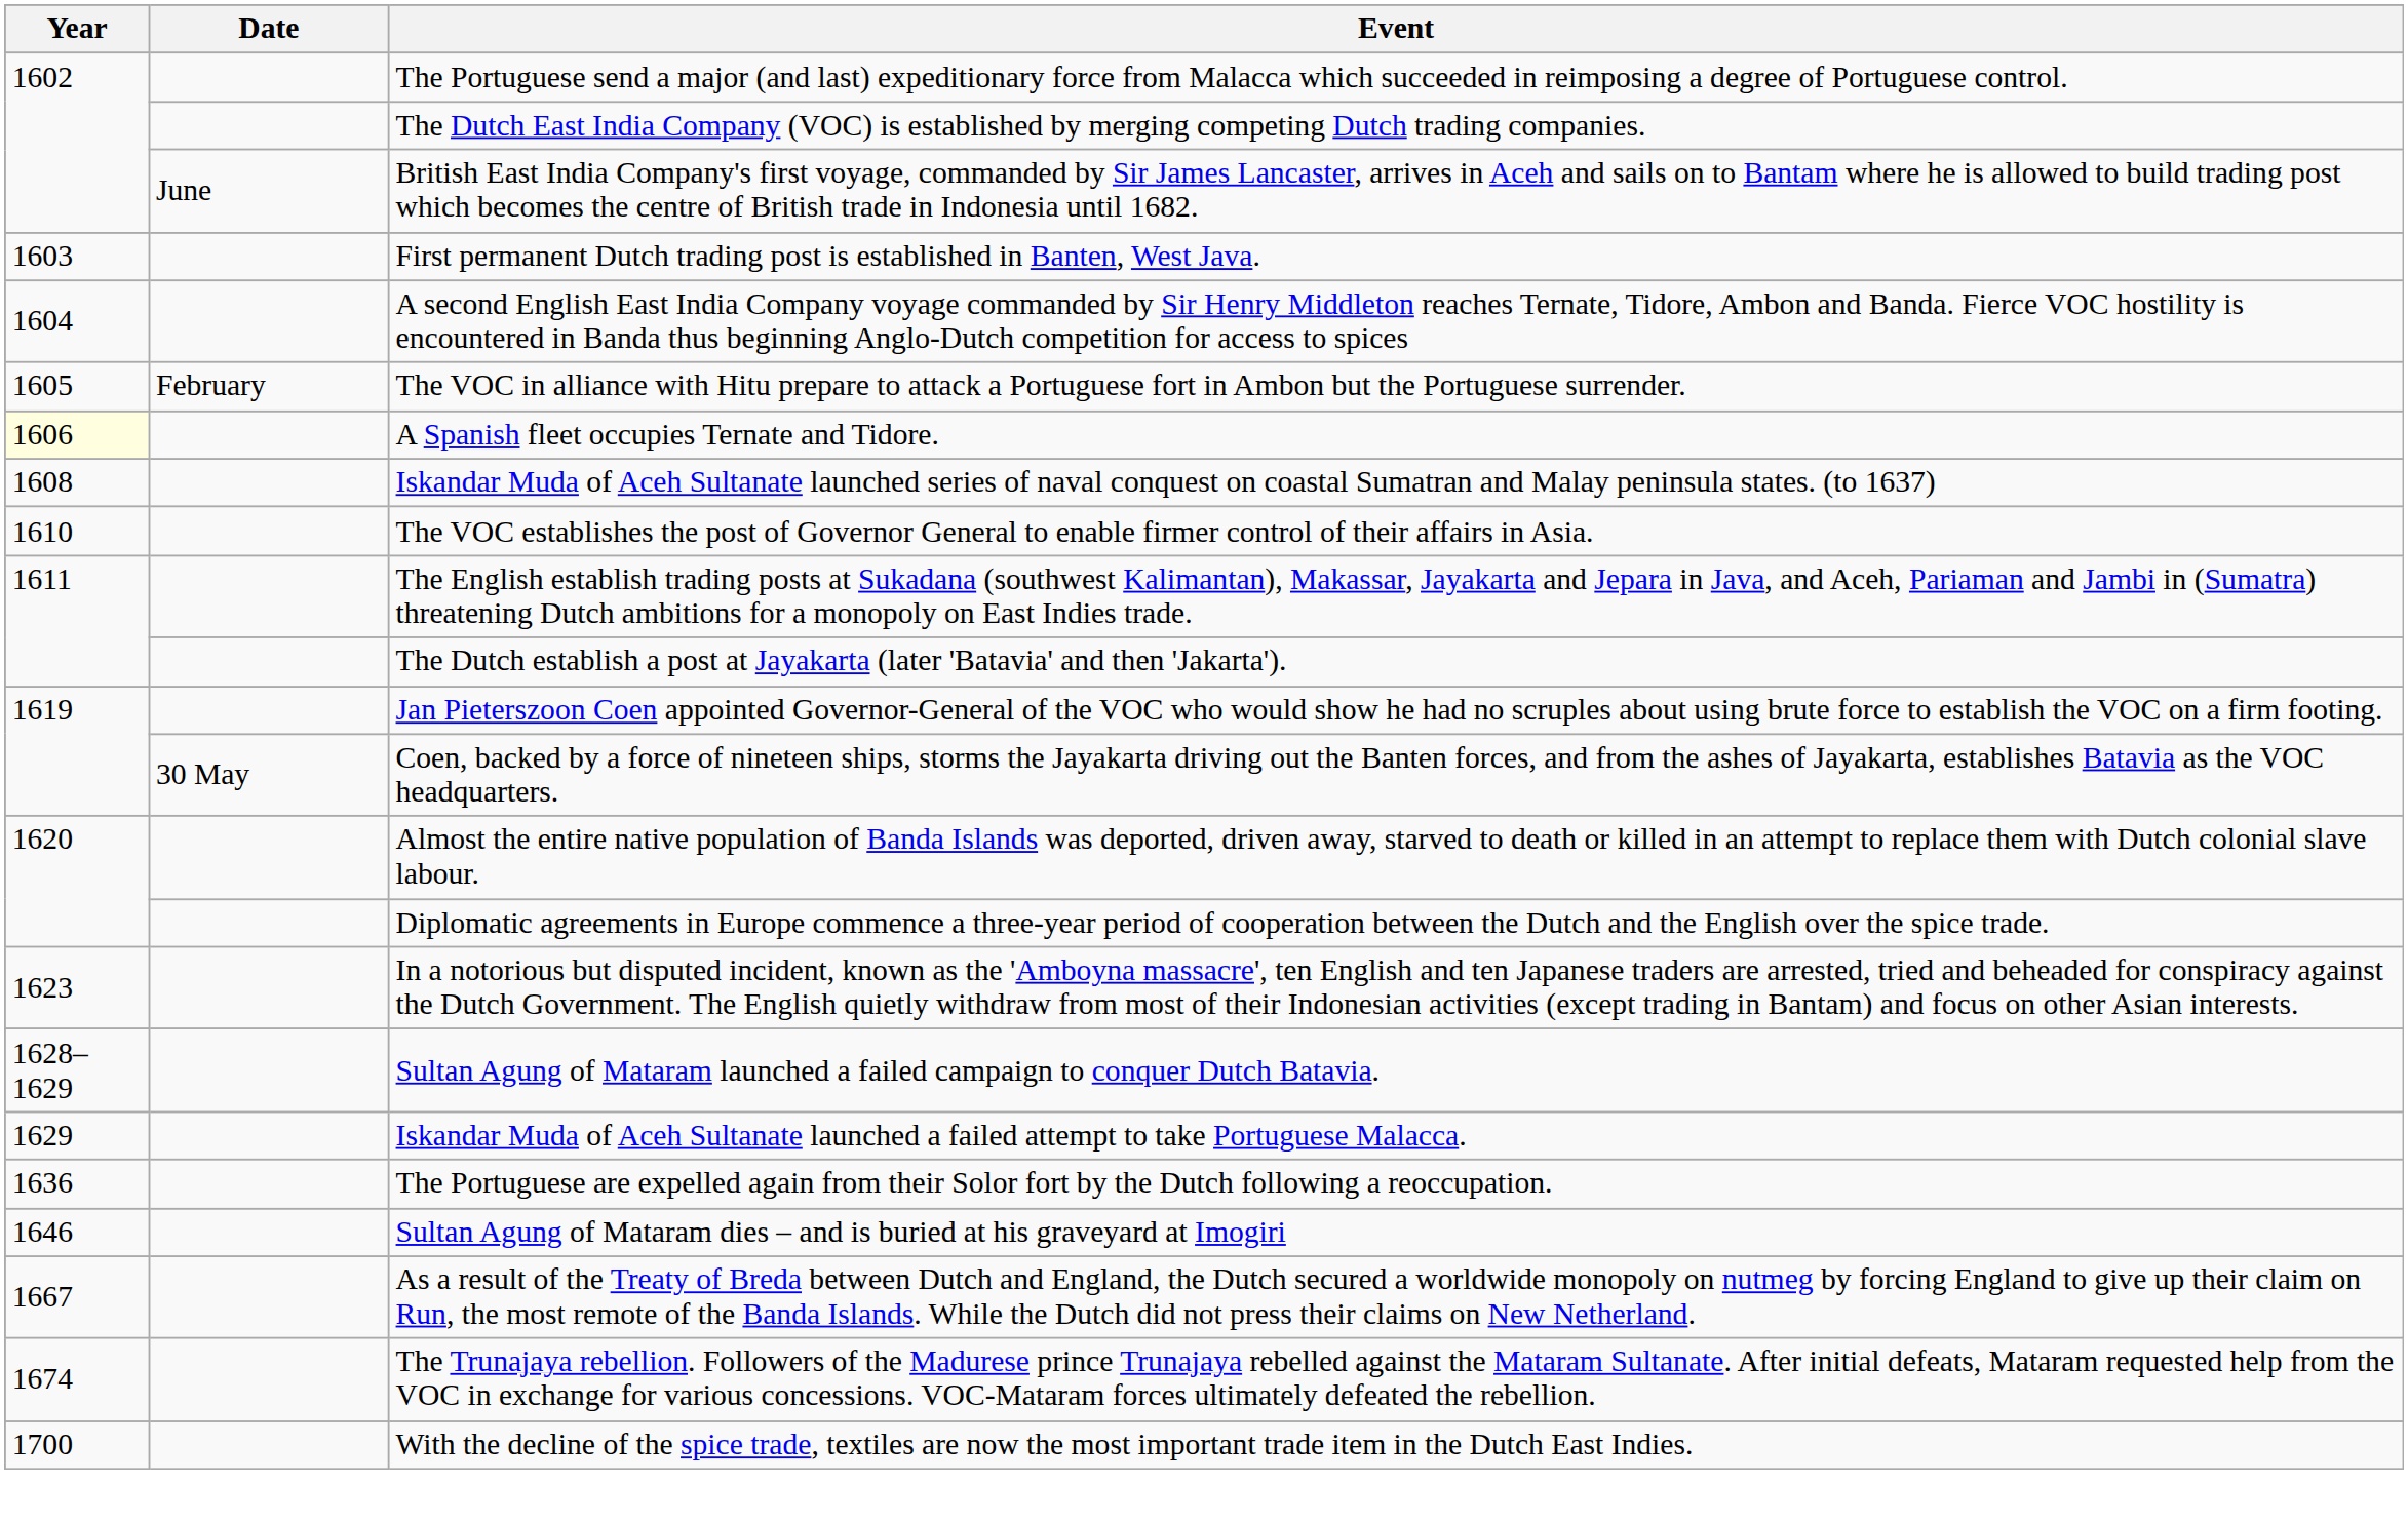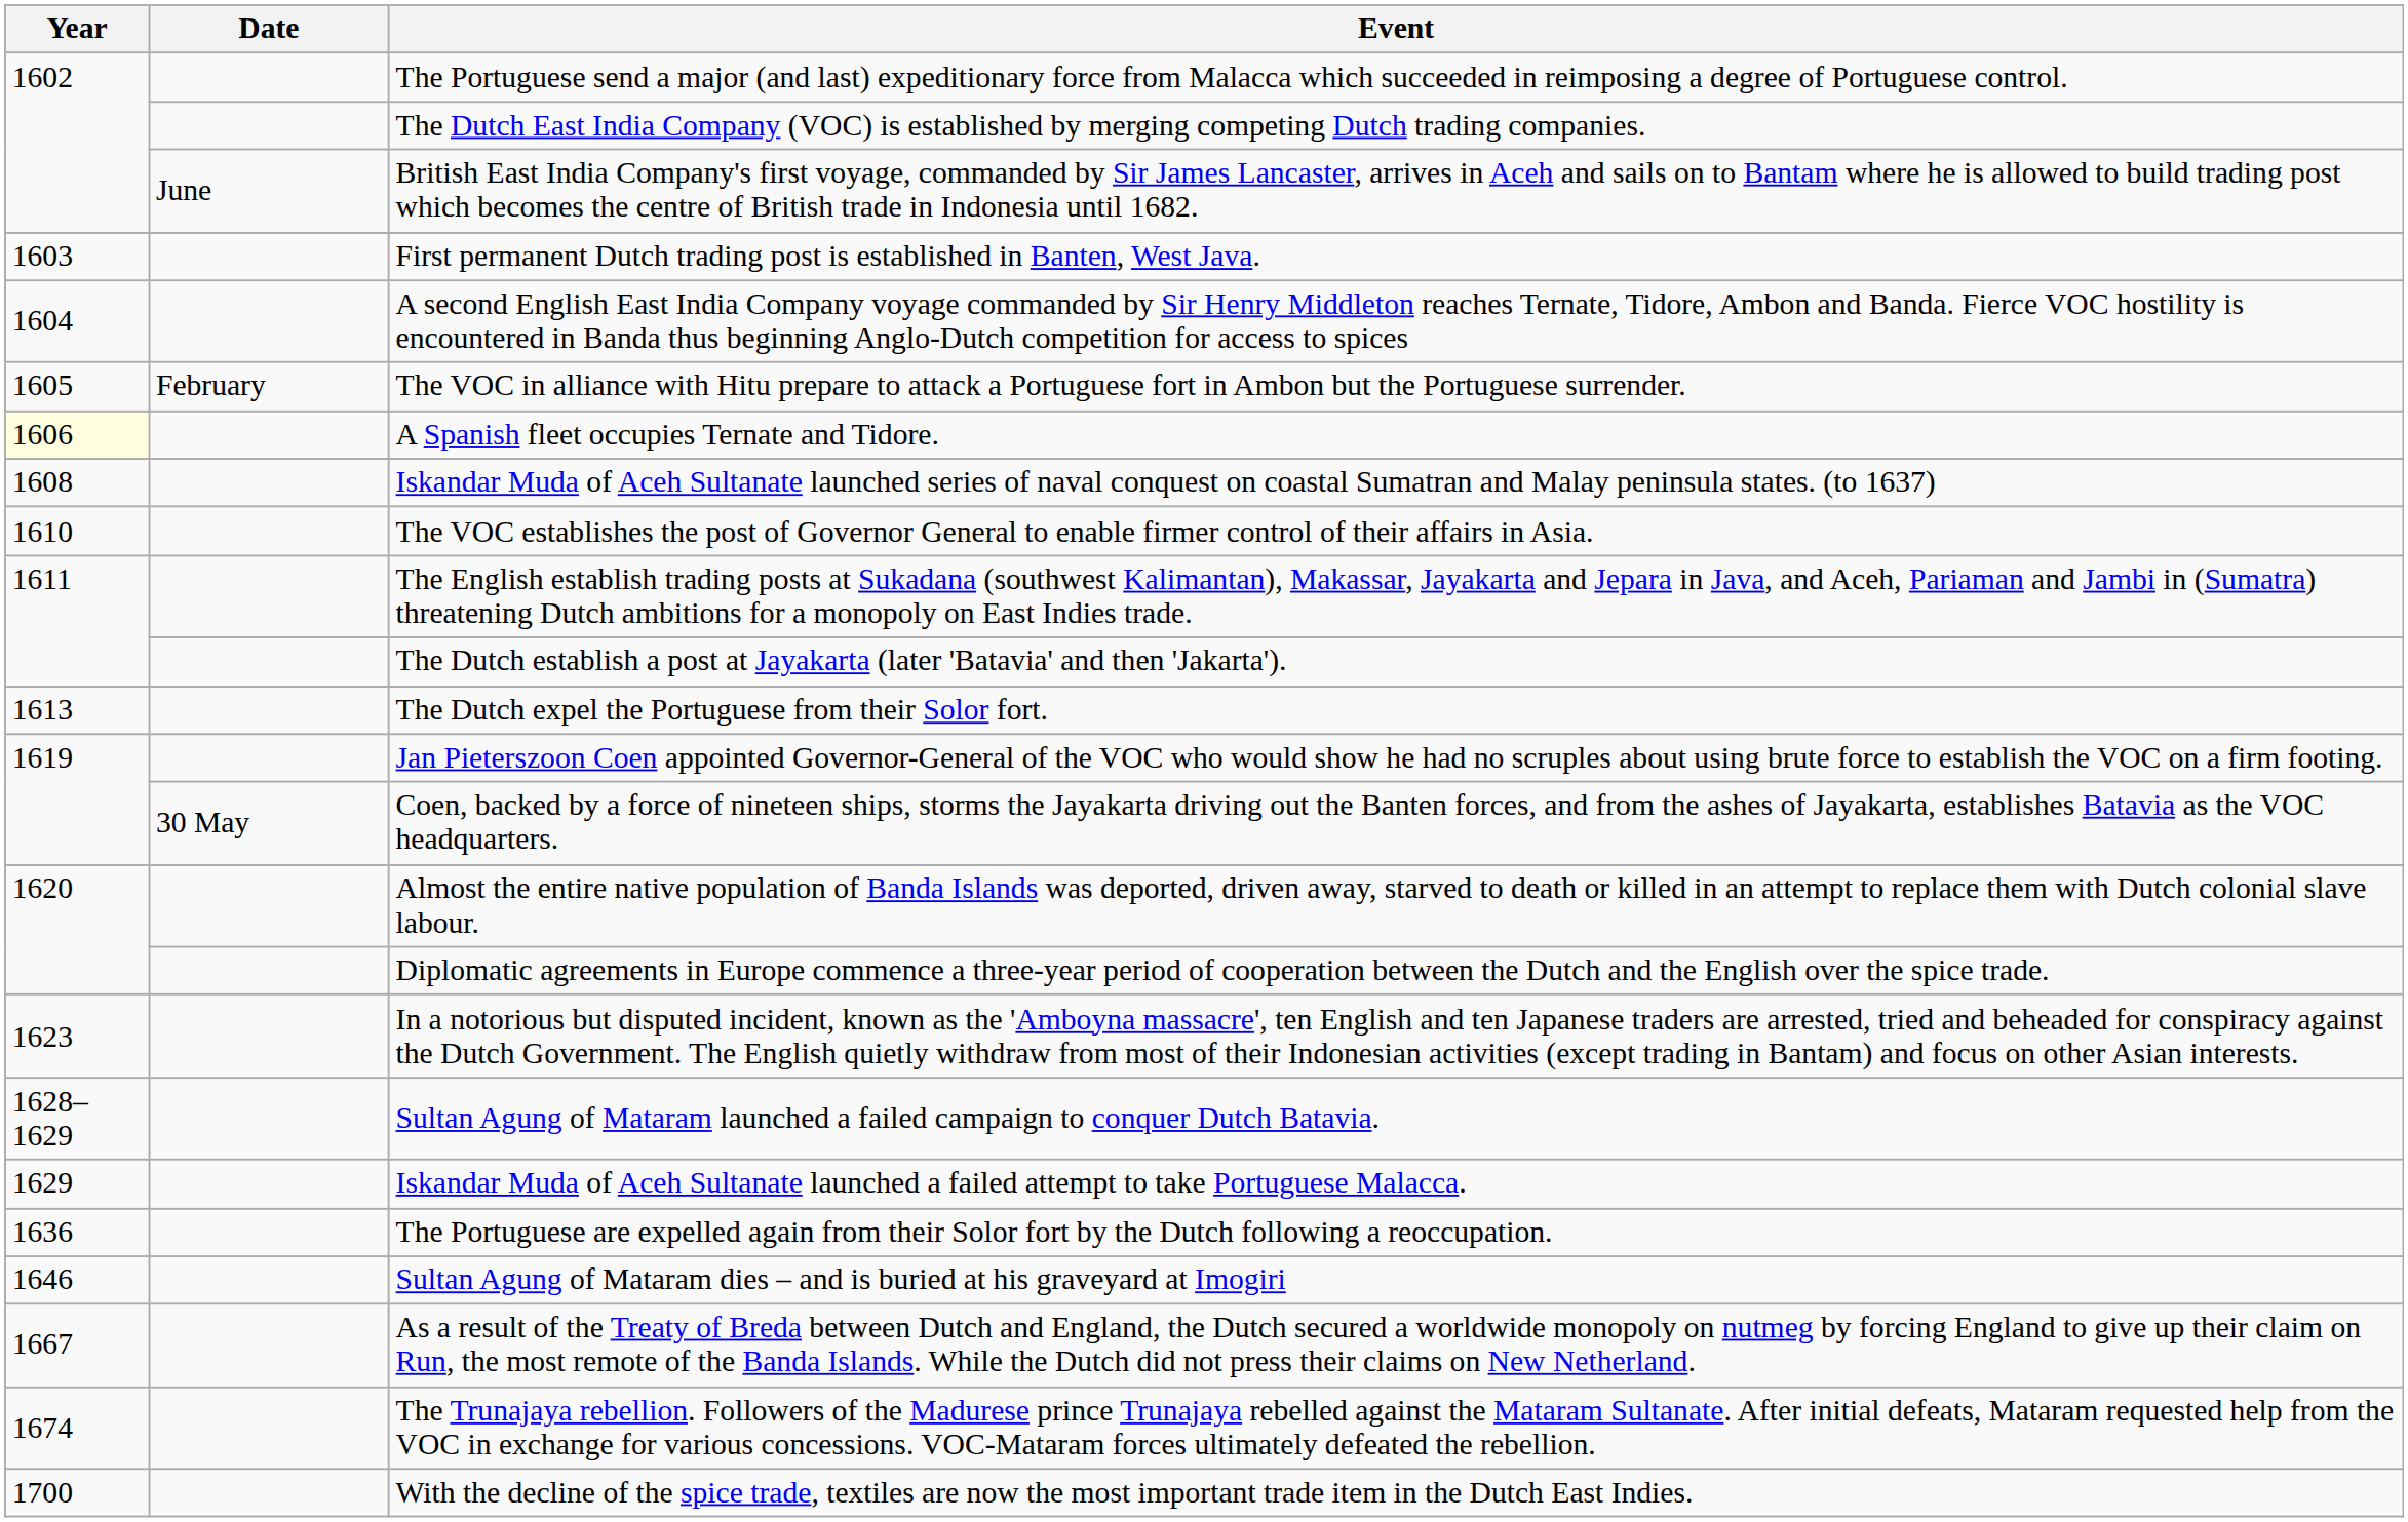+ row: 1613 | The Dutch expel the Portuguese from their Solor fort.
